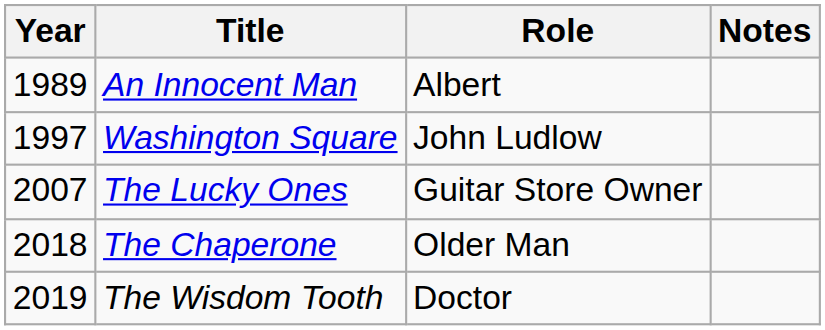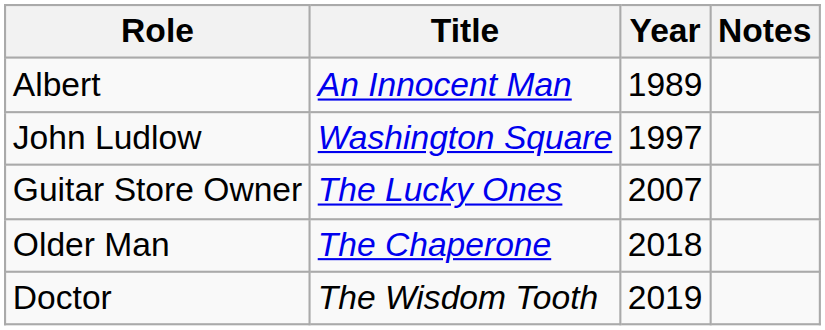columns swapped: Year <-> Role
